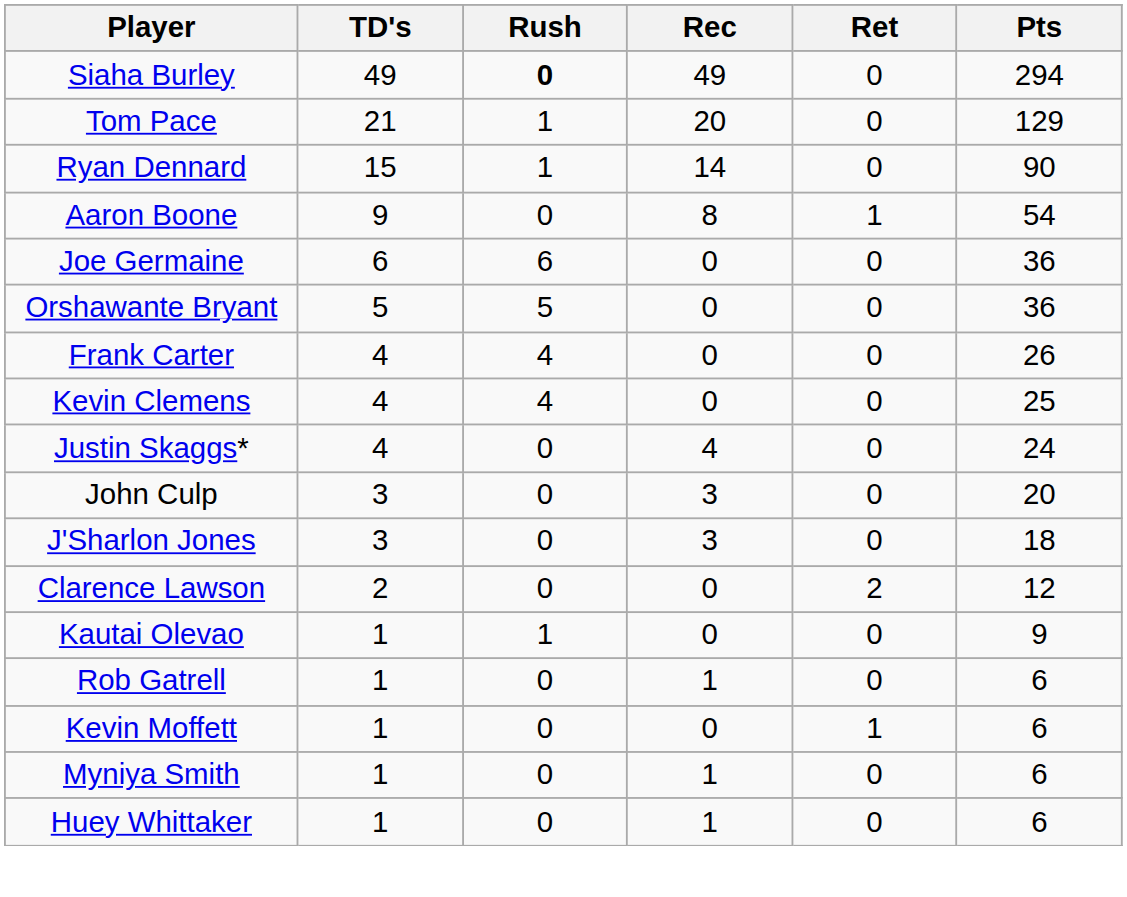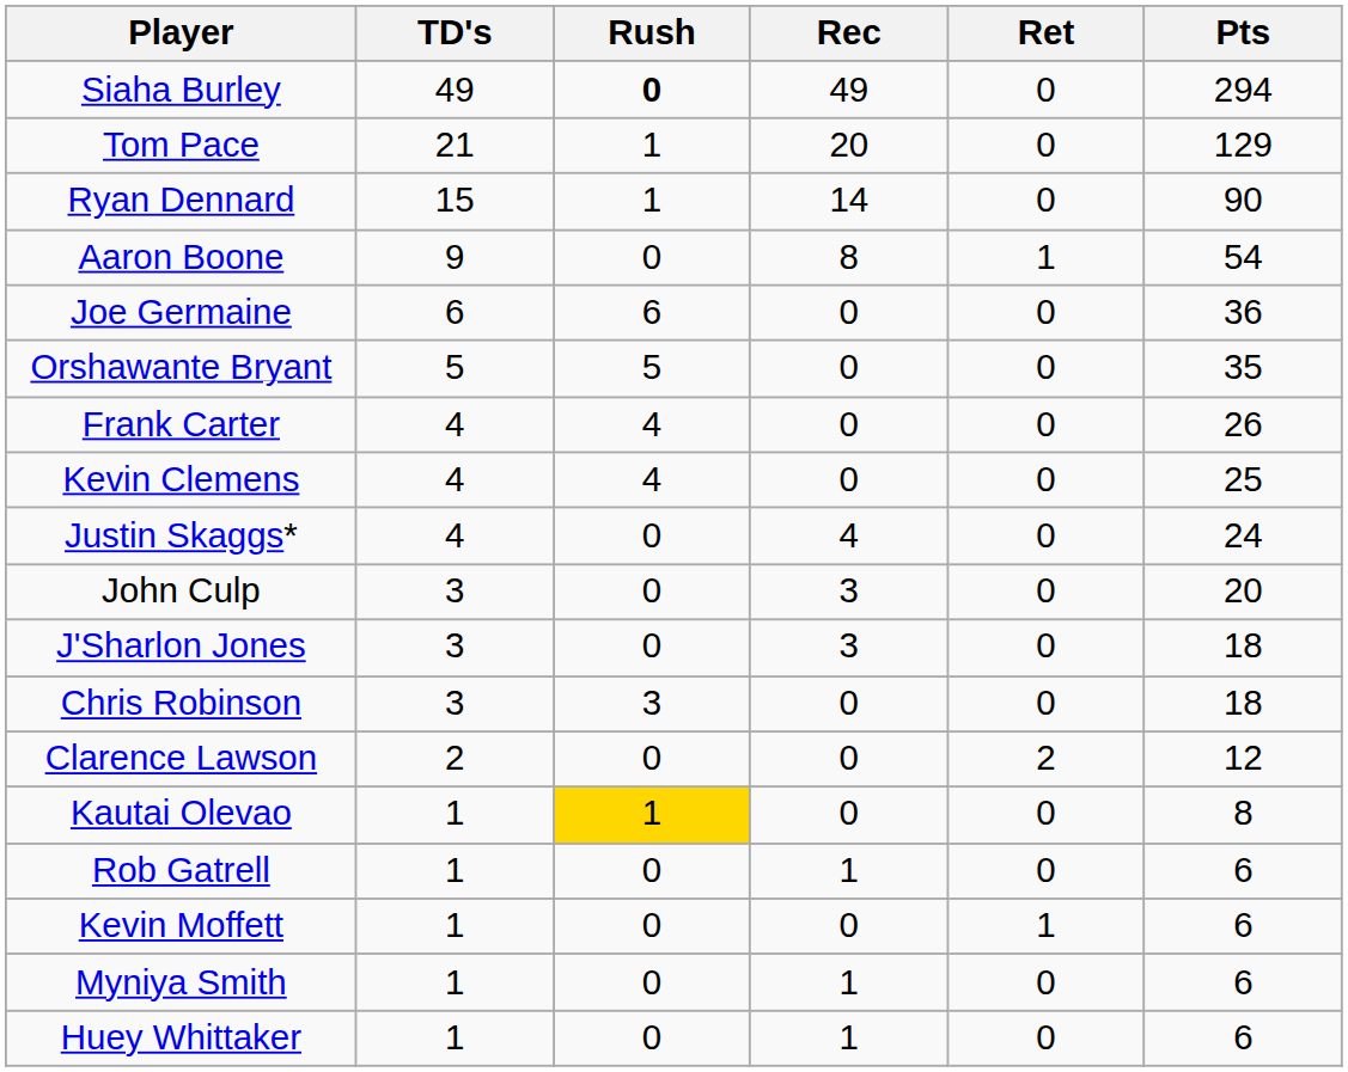Orshawante Bryant | Pts: 36 -> 35
+ row: Chris Robinson | 3 | 3 | 0 | 0 | 18
Kautai Olevao | Rush: no background -> gold background
Kautai Olevao | Pts: 9 -> 8
